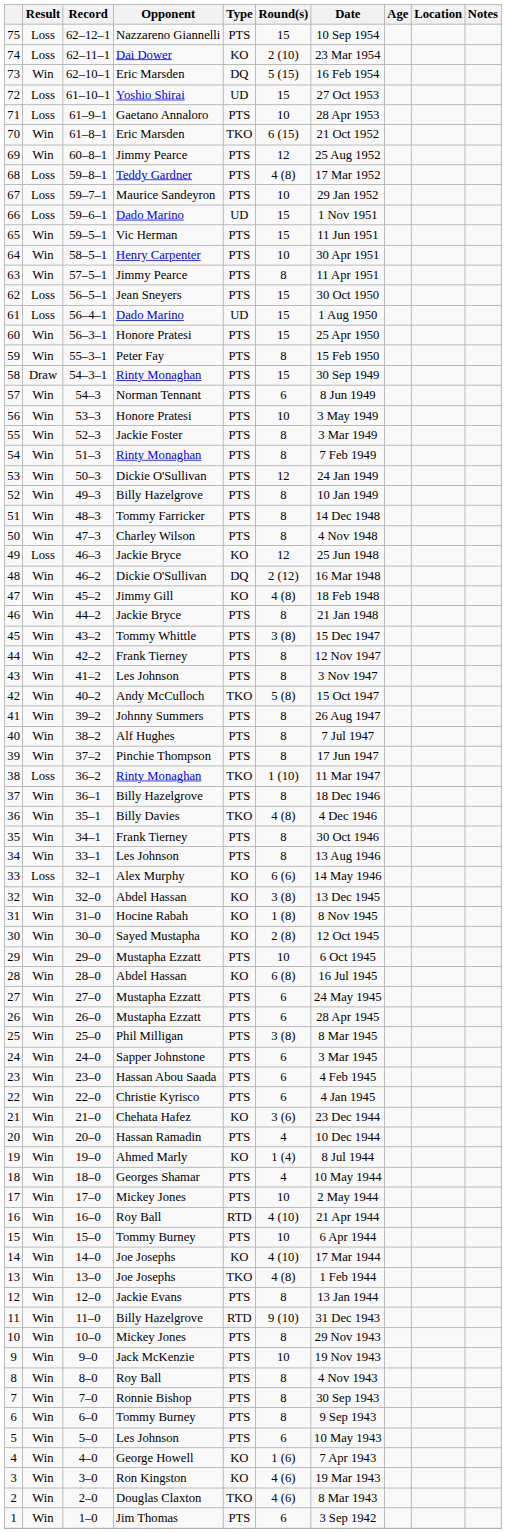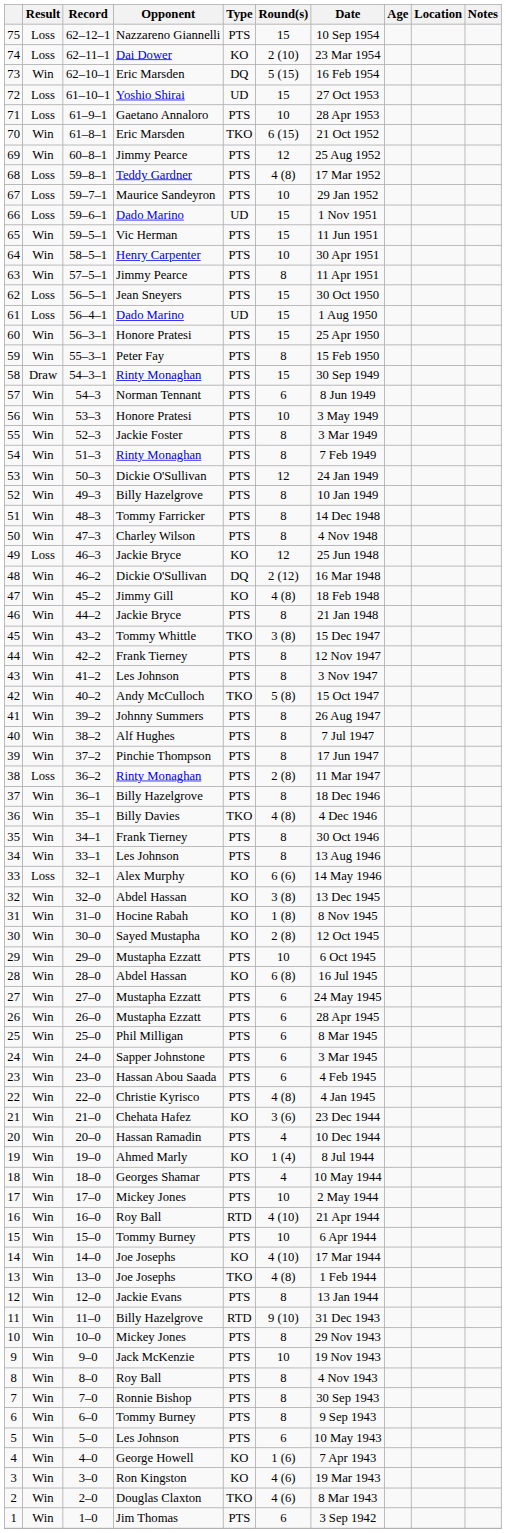45 | Type: PTS -> TKO
38 | Type: TKO -> PTS
38 | Round(s): 1 (10) -> 2 (8)
25 | Round(s): 3 (8) -> 6
22 | Round(s): 6 -> 4 (8)
